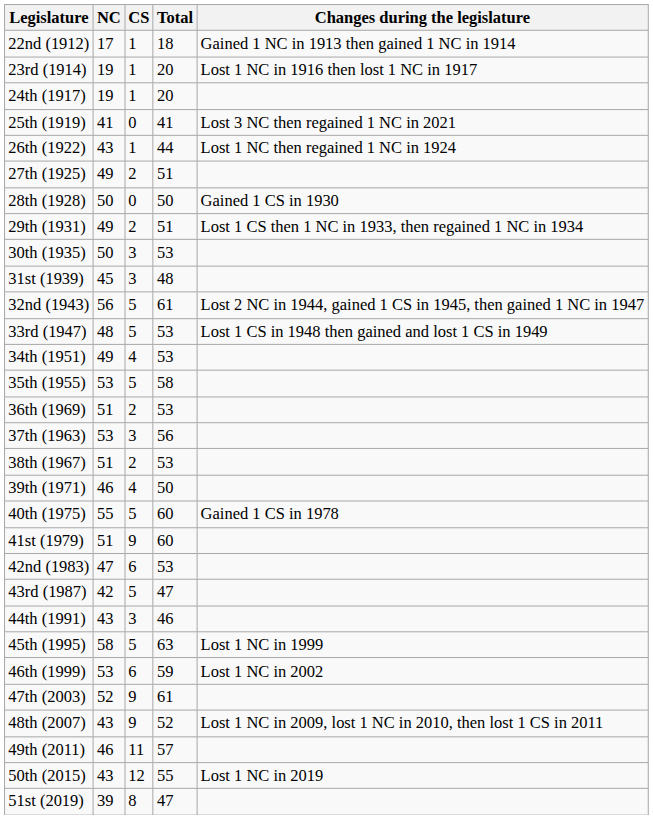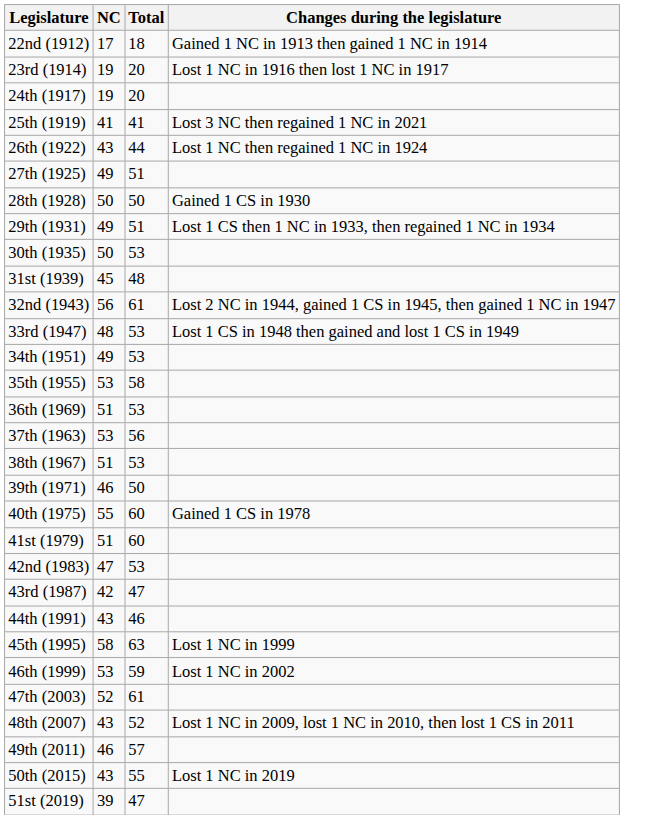- column: CS | 1 | 1 | 1 | 0 | 1 | 2 | 0 | 2 | 3 | 3 | 5 | 5 | 4 | 5 | 2 | 3 | 2 | 4 | 5 | 9 | 6 | 5 | 3 | 5 | 6 | 9 | 9 | 11 | 12 | 8
